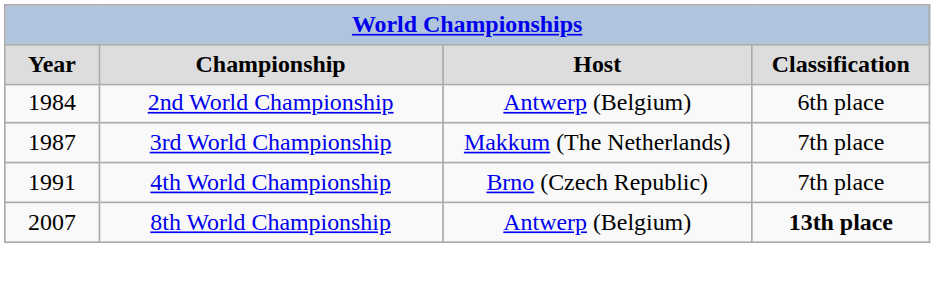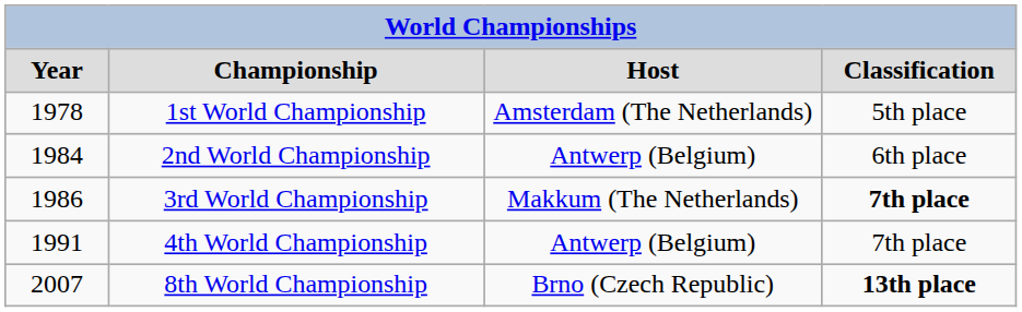+ row: 1978 | 1st World Championship | Amsterdam (The Netherlands) | 5th place
3rd World Championship | column 1: 1987 -> 1986
3rd World Championship | column 4: normal -> bold
4th World Championship | column 3: Brno (Czech Republic) -> Antwerp (Belgium)
8th World Championship | column 3: Antwerp (Belgium) -> Brno (Czech Republic)
